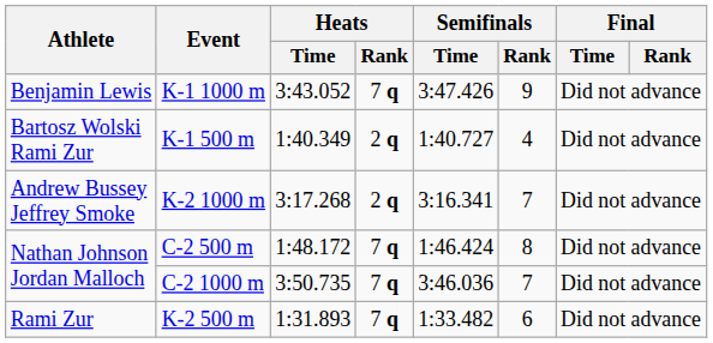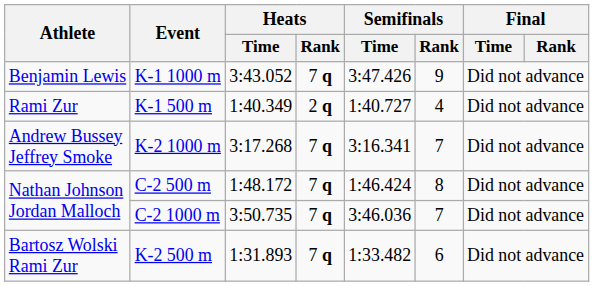K-1 500 m | Athlete: Bartosz Wolski Rami Zur -> Rami Zur
K-2 1000 m | Heats / Rank: 2 q -> 7 q
K-2 500 m | Athlete: Rami Zur -> Bartosz Wolski Rami Zur
